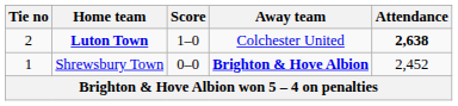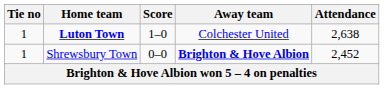Luton Town | Tie no: 2 -> 1
Luton Town | Attendance: bold -> normal
